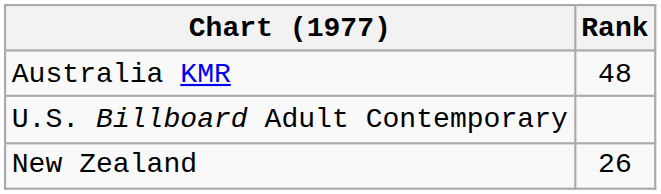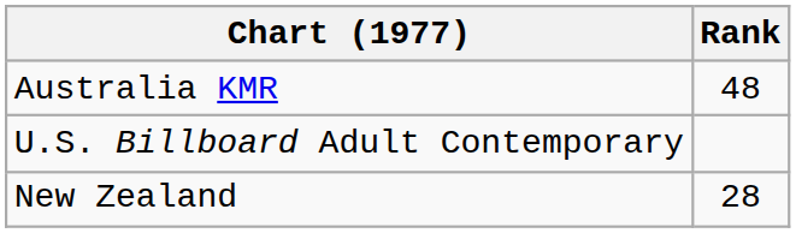New Zealand | Rank: 26 -> 28
